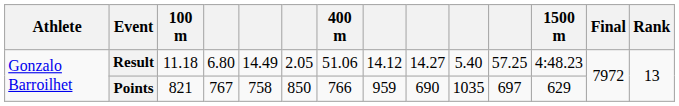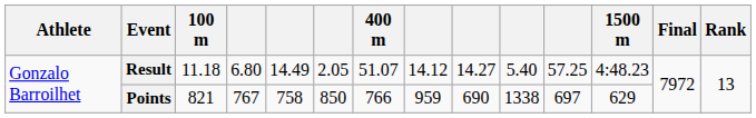Result | 400 m: 51.06 -> 51.07
Points | column 10: 1035 -> 1338
